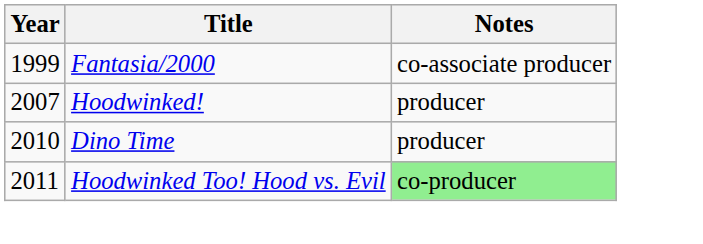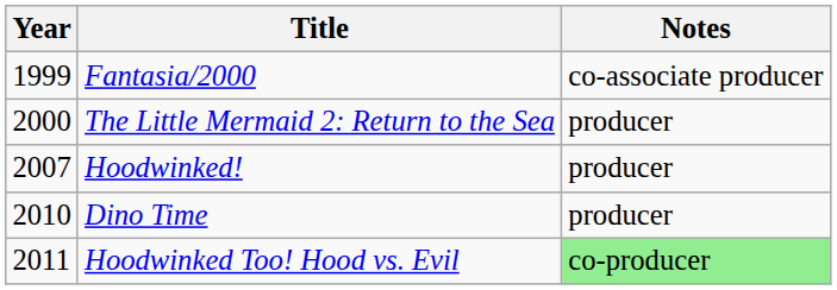+ row: 2000 | The Little Mermaid 2: Return to the Sea | producer
